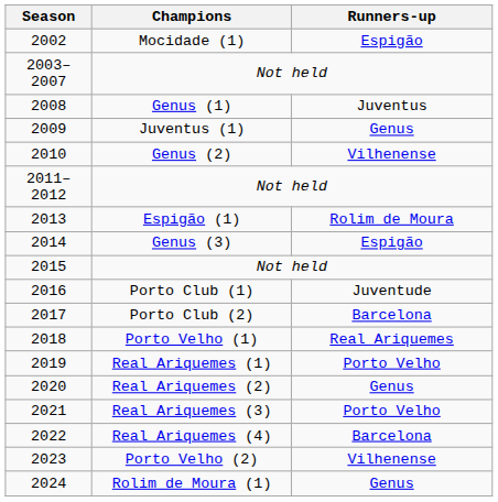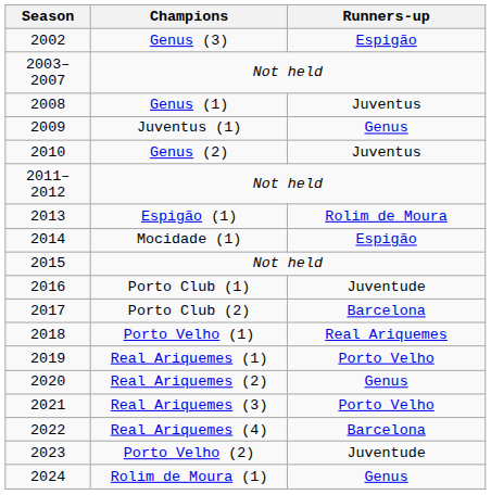2002 | Champions: Mocidade (1) -> Genus (3)
2010 | Runners-up: Vilhenense -> Juventus
2014 | Champions: Genus (3) -> Mocidade (1)
2023 | Runners-up: Vilhenense -> Juventude
